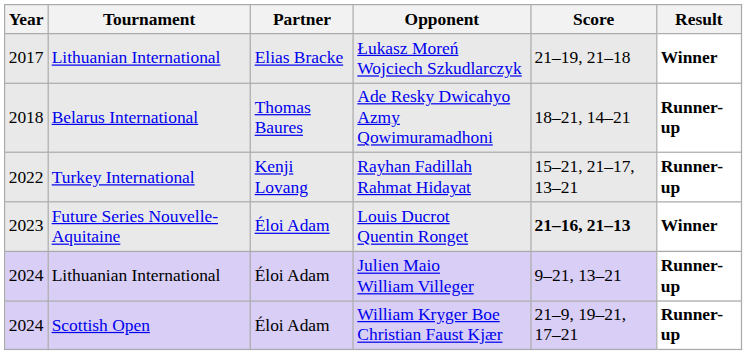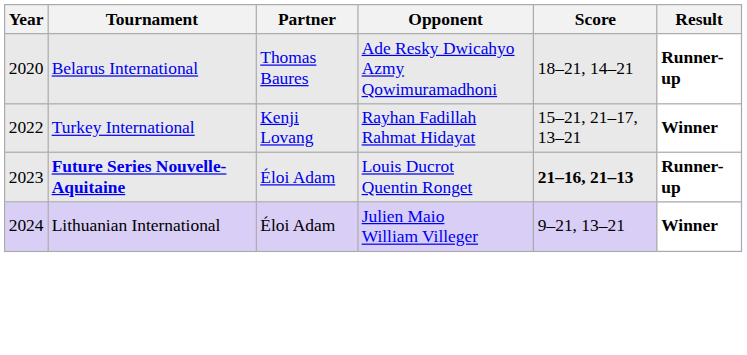- row: 2017 | Lithuanian International | Elias Bracke | Łukasz Moreń Wojciech Szkudlarczyk | 21–19, 21–18 | Winner
Ade Resky Dwicahyo Azmy Qowimuramadhoni | Year: 2018 -> 2020
Rayhan Fadillah Rahmat Hidayat | Result: Runner-up -> Winner
Louis Ducrot Quentin Ronget | Tournament: normal -> bold
Louis Ducrot Quentin Ronget | Result: Winner -> Runner-up
Julien Maio William Villeger | Result: Runner-up -> Winner
- row: 2024 | Scottish Open | Éloi Adam | William Kryger Boe Christian Faust Kjær | 21–9, 19–21, 17–21 | Runner-up
